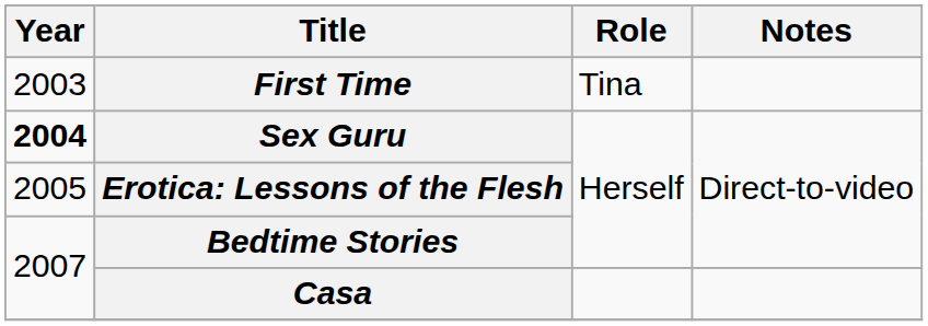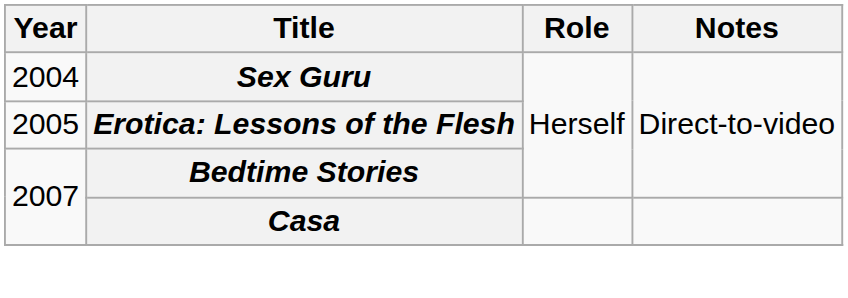- row: 2003 | First Time | Tina
Sex Guru | Year: bold -> normal
